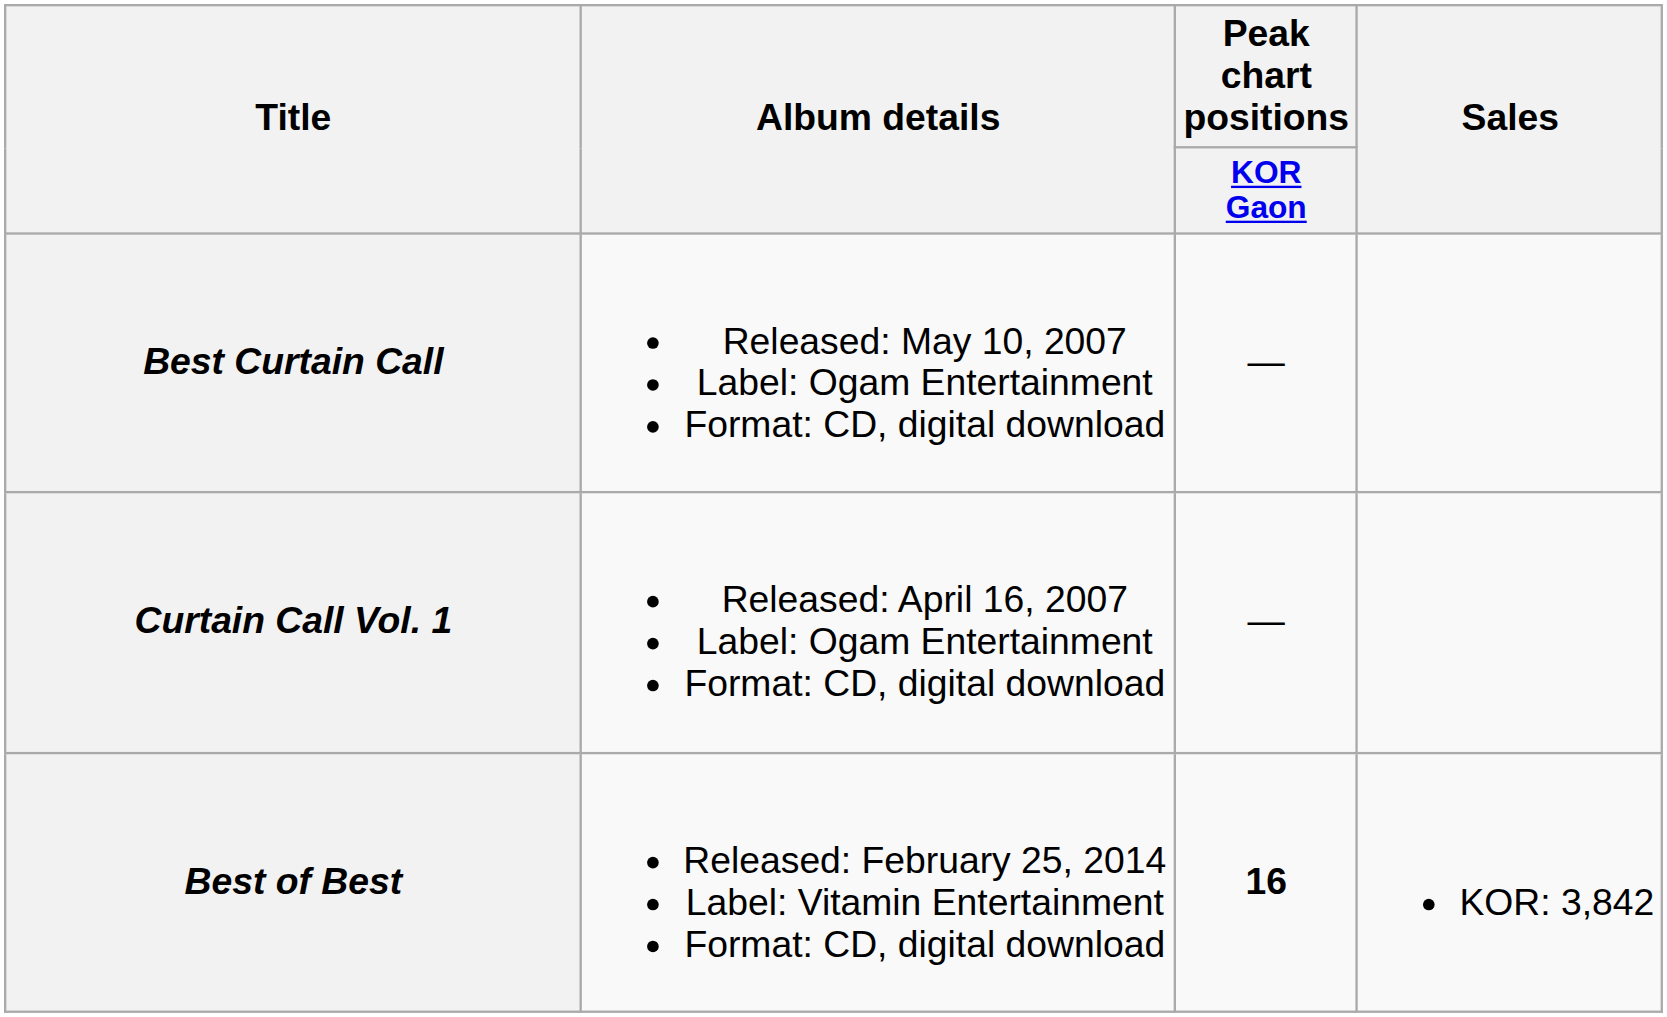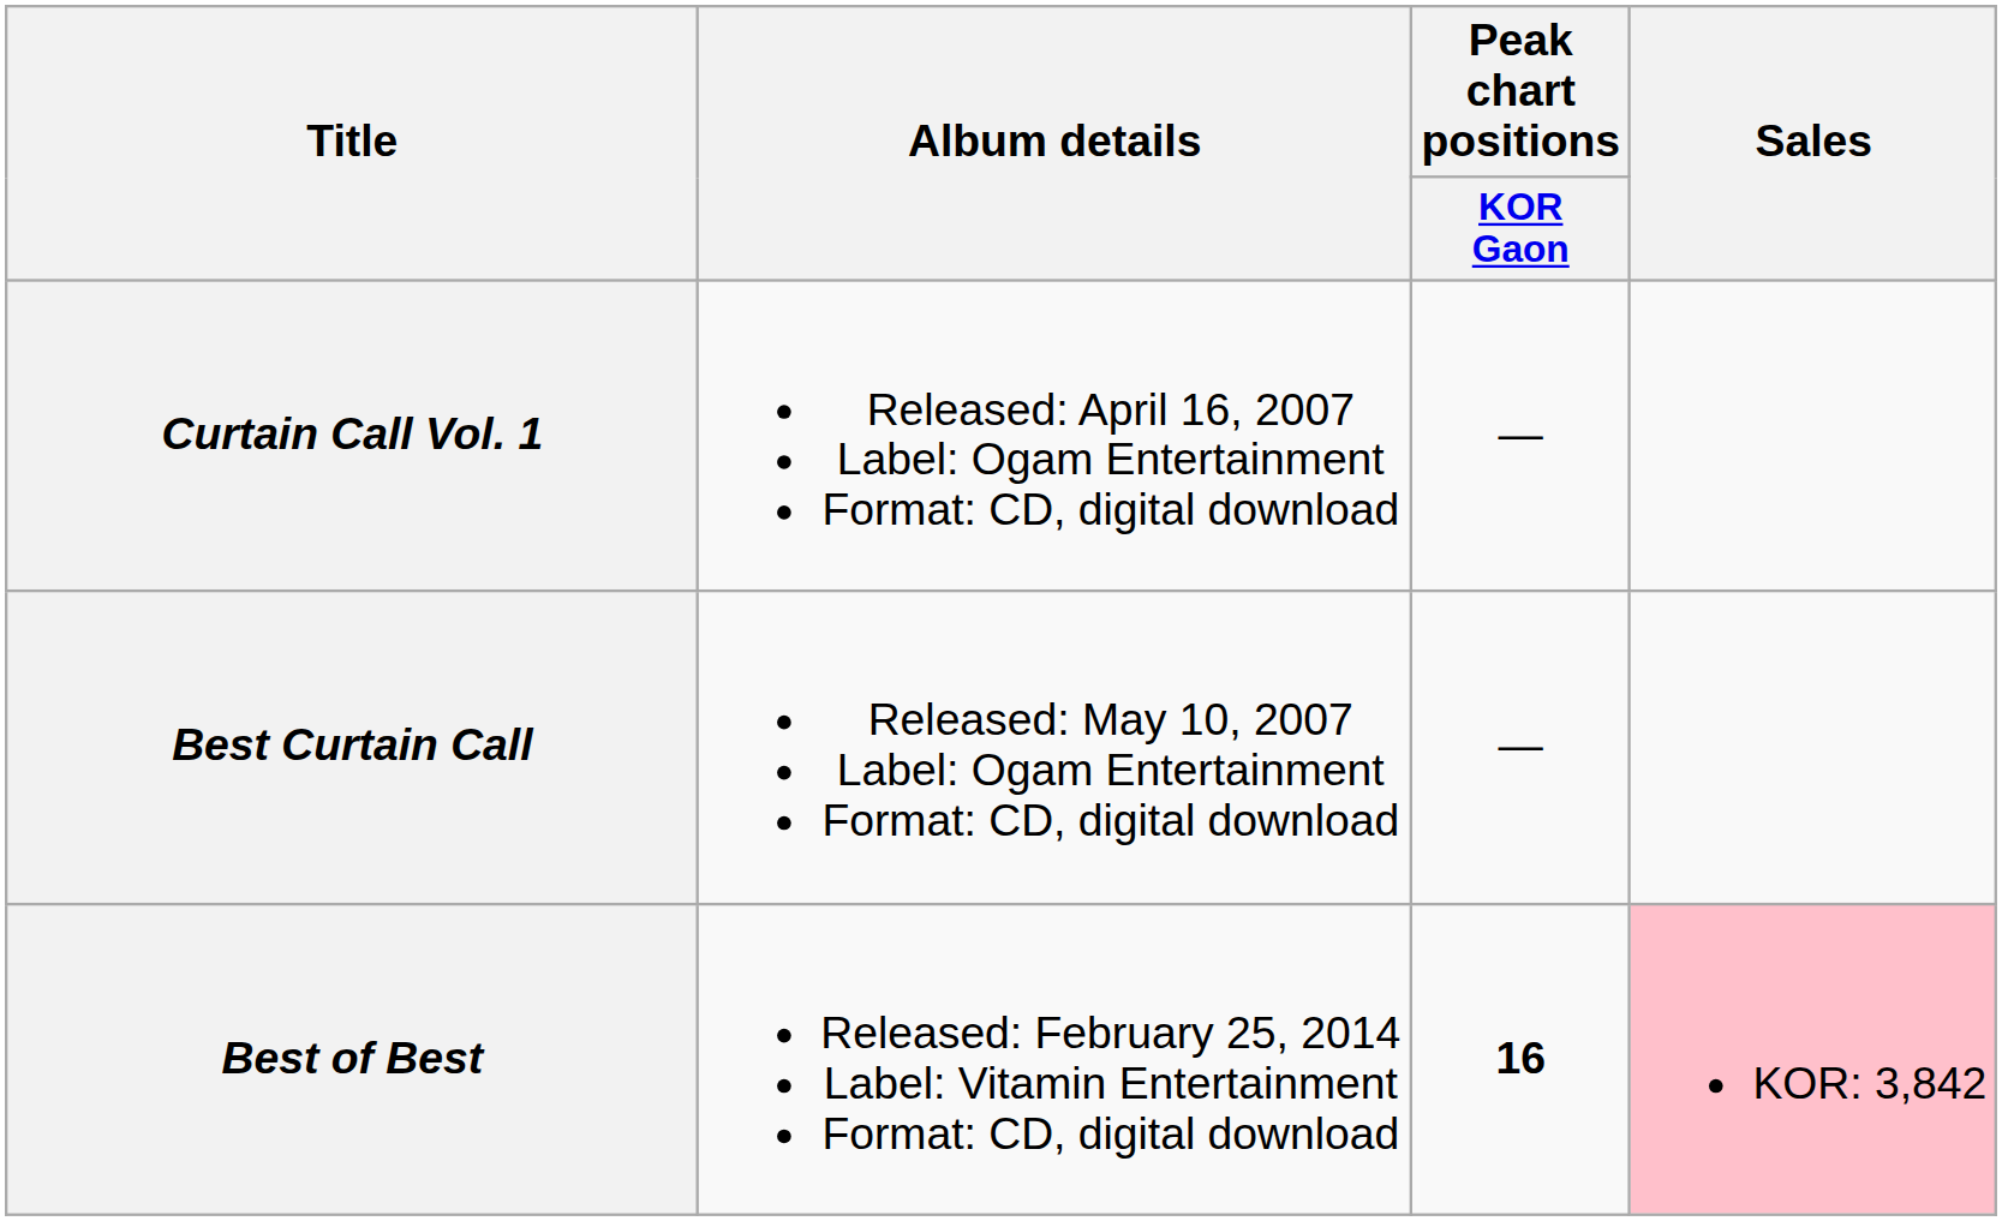rows swapped: Curtain Call Vol. 1 <-> Best Curtain Call
Best of Best | Sales: no background -> pink background
